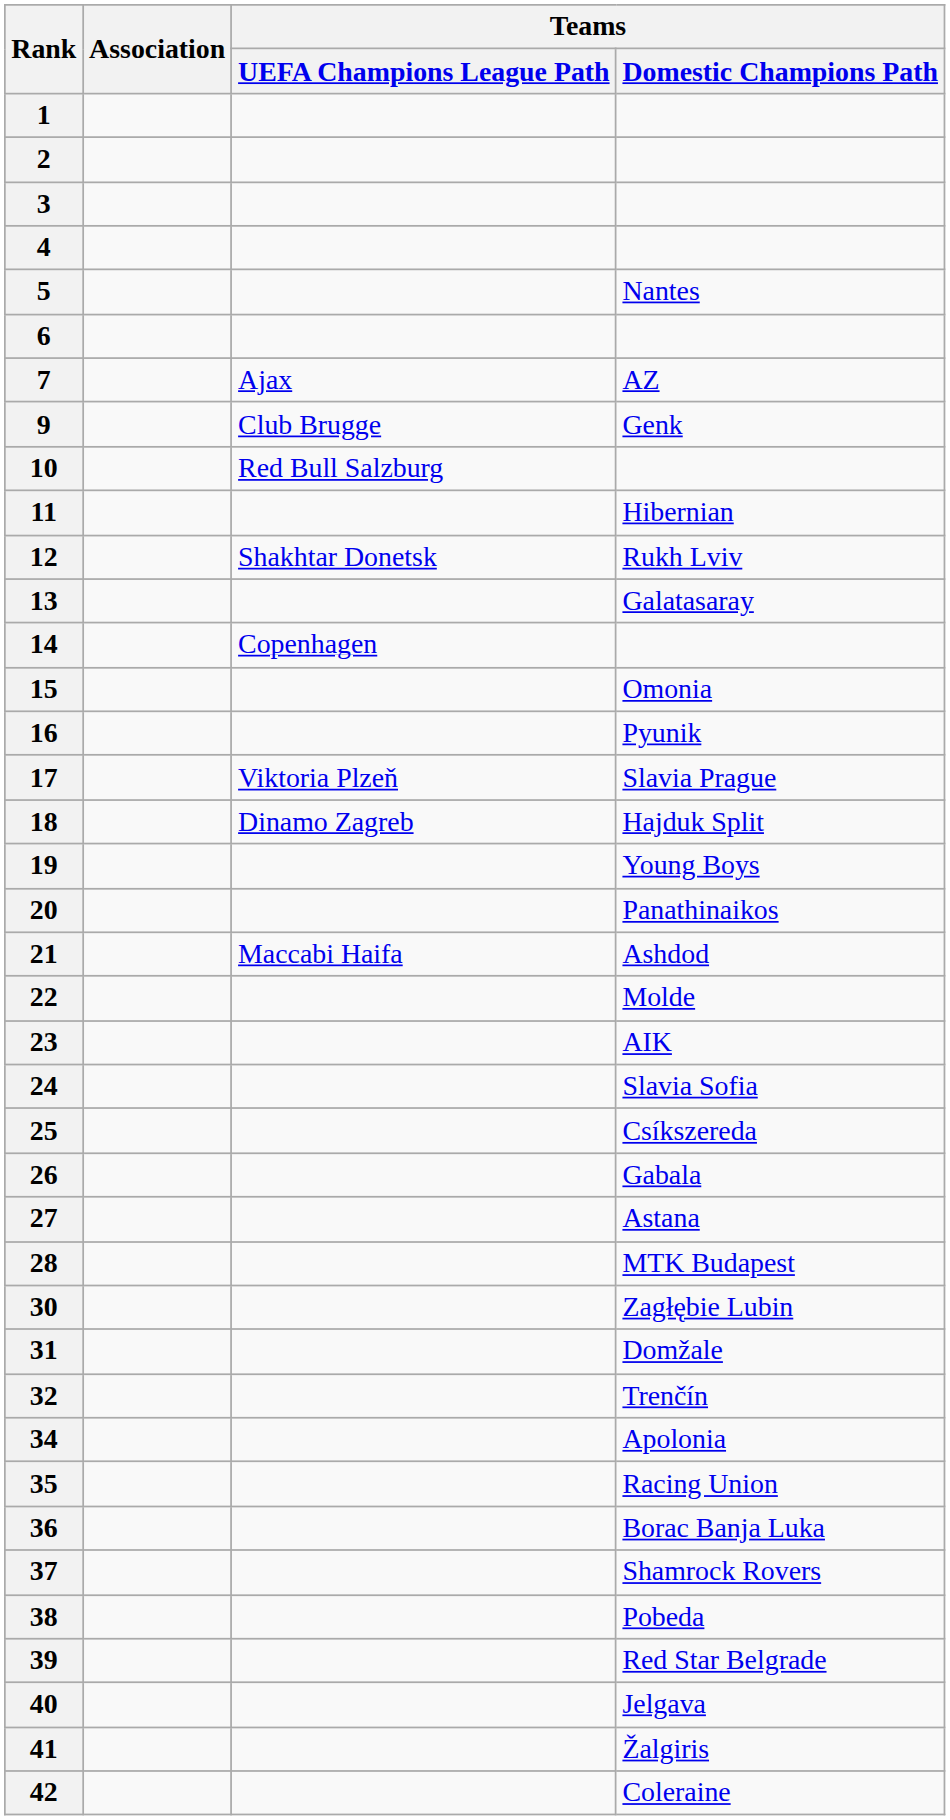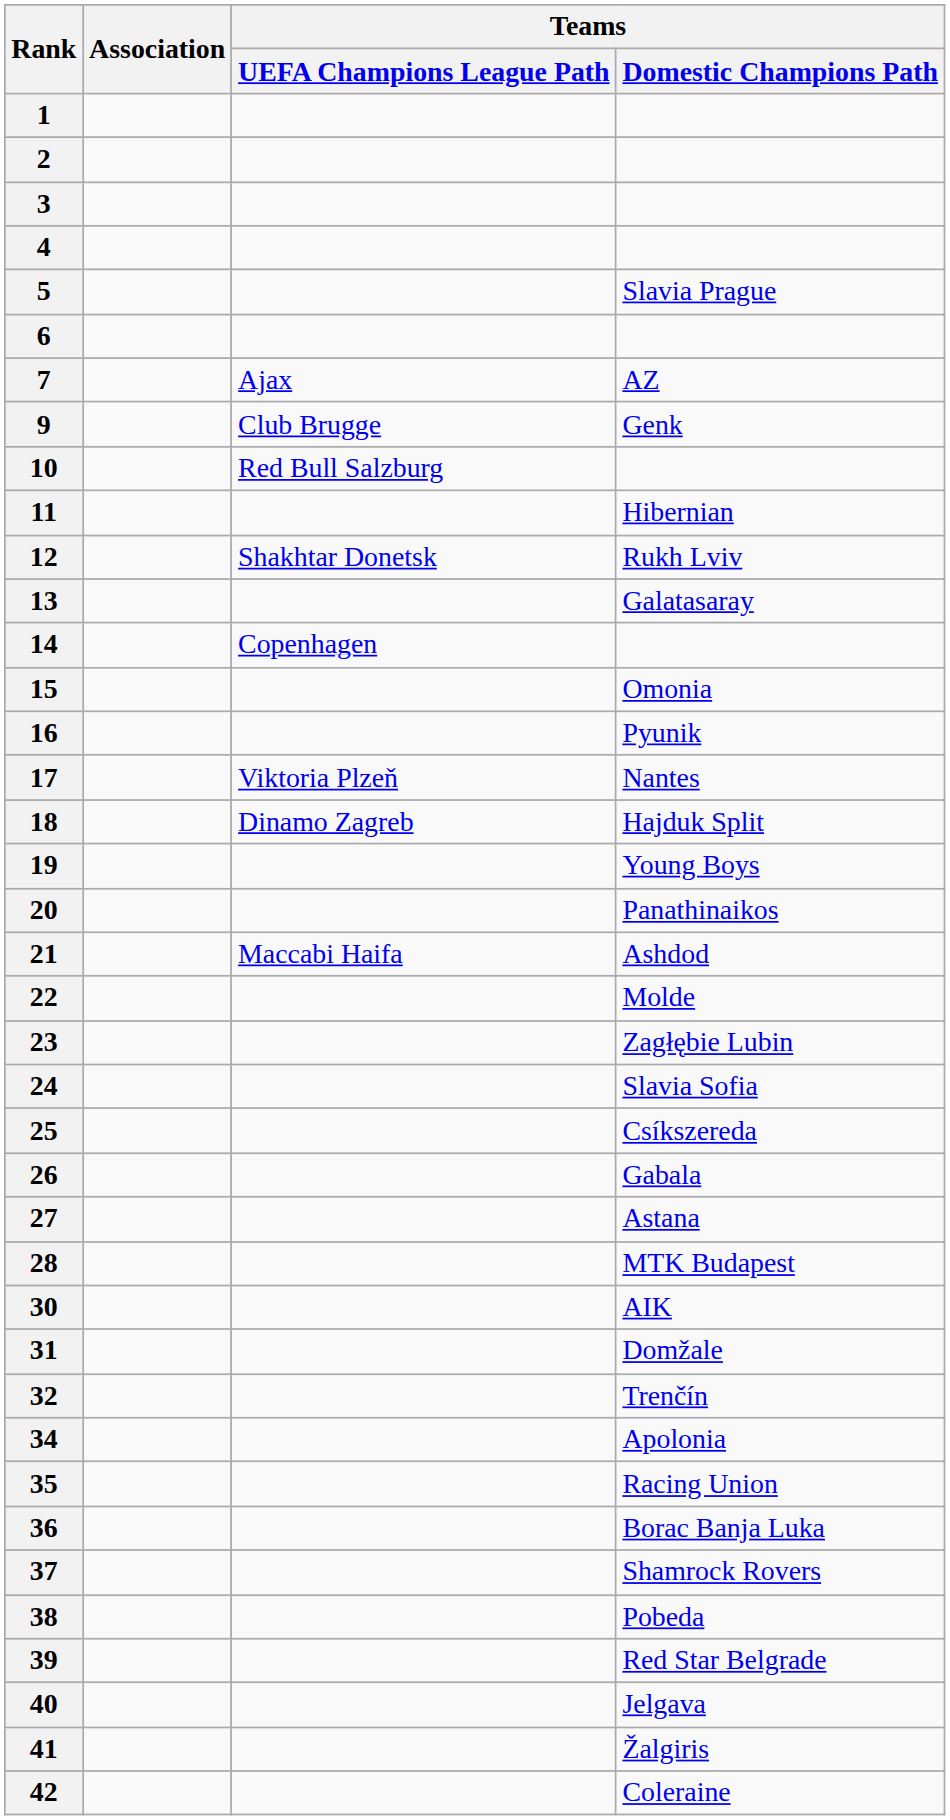5 | Teams / Domestic Champions Path: Nantes -> Slavia Prague
17 | Teams / Domestic Champions Path: Slavia Prague -> Nantes
23 | Teams / Domestic Champions Path: AIK -> Zagłębie Lubin
30 | Teams / Domestic Champions Path: Zagłębie Lubin -> AIK
